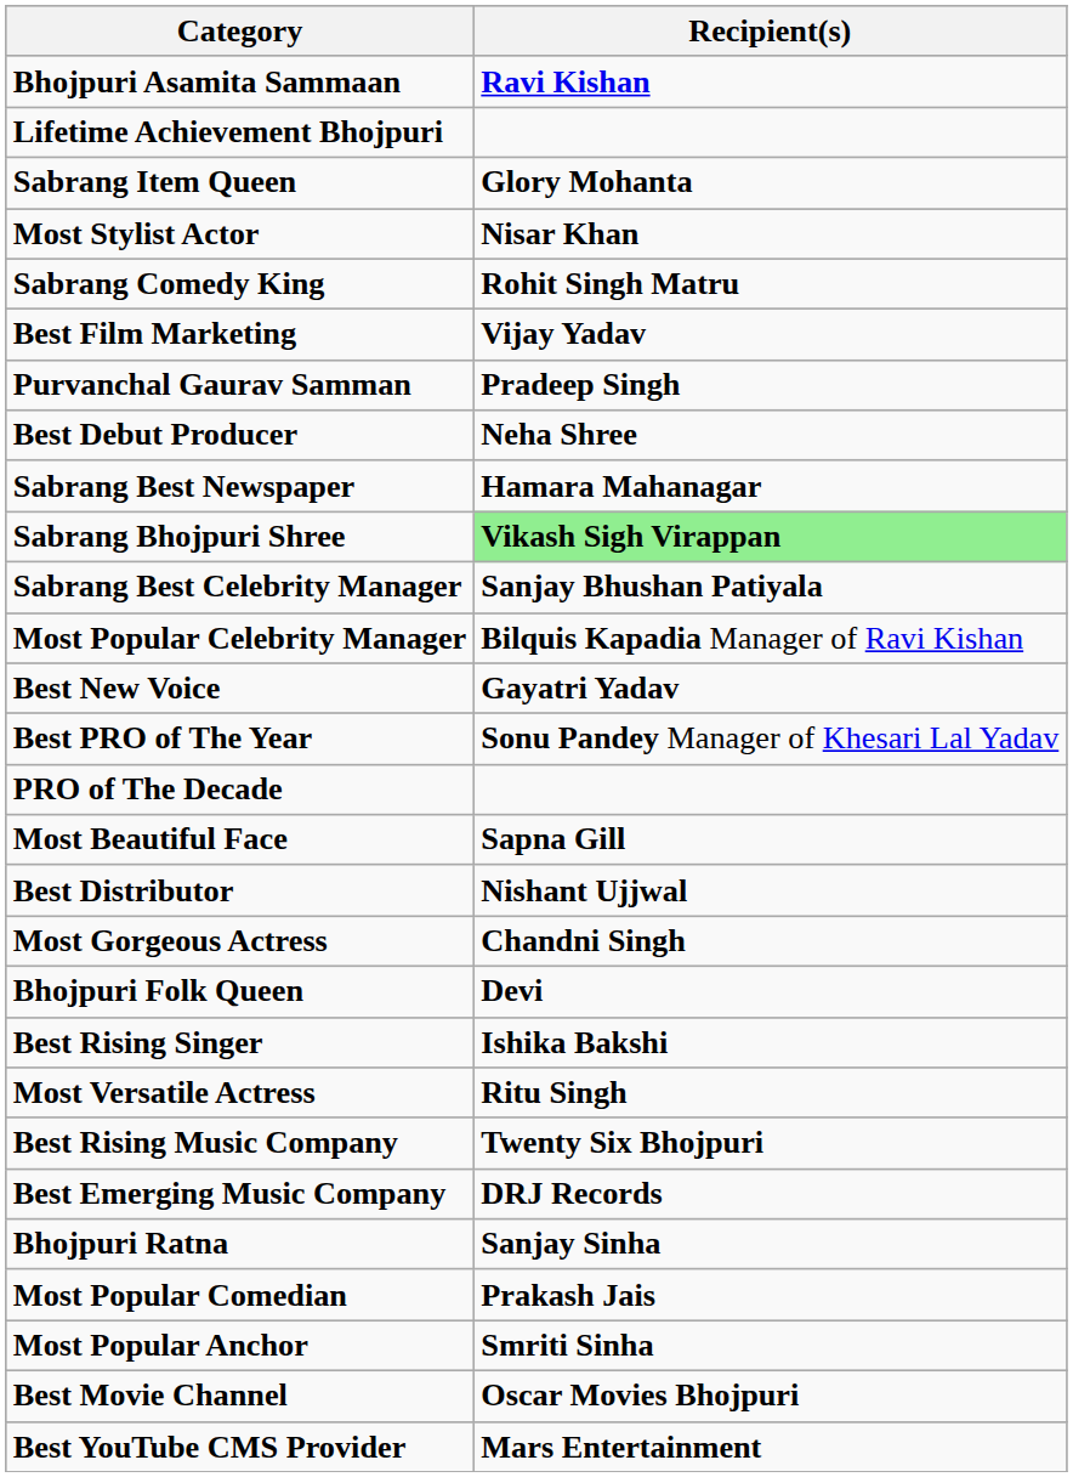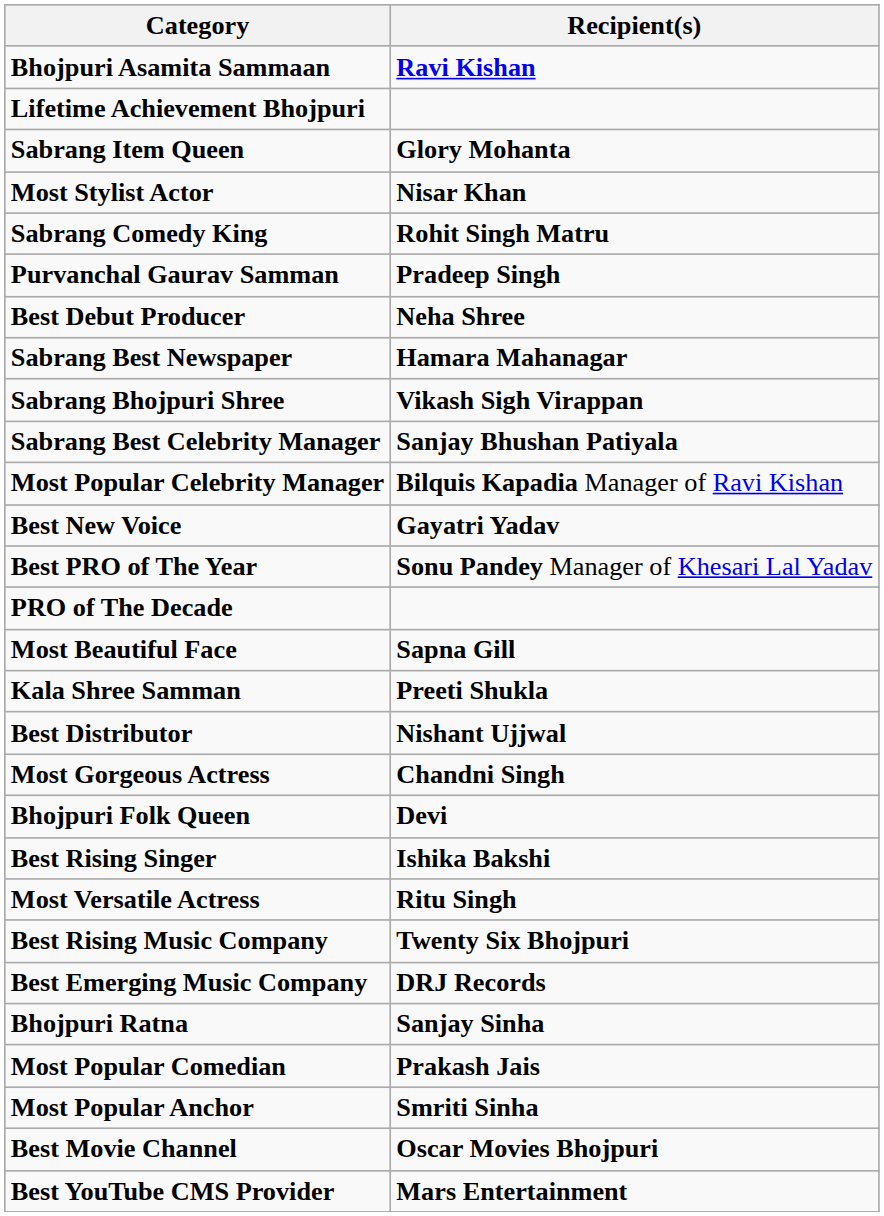- row: Best Film Marketing | Vijay Yadav
Sabrang Bhojpuri Shree | Recipient(s): lightgreen background -> no background
+ row: Kala Shree Samman | Preeti Shukla
